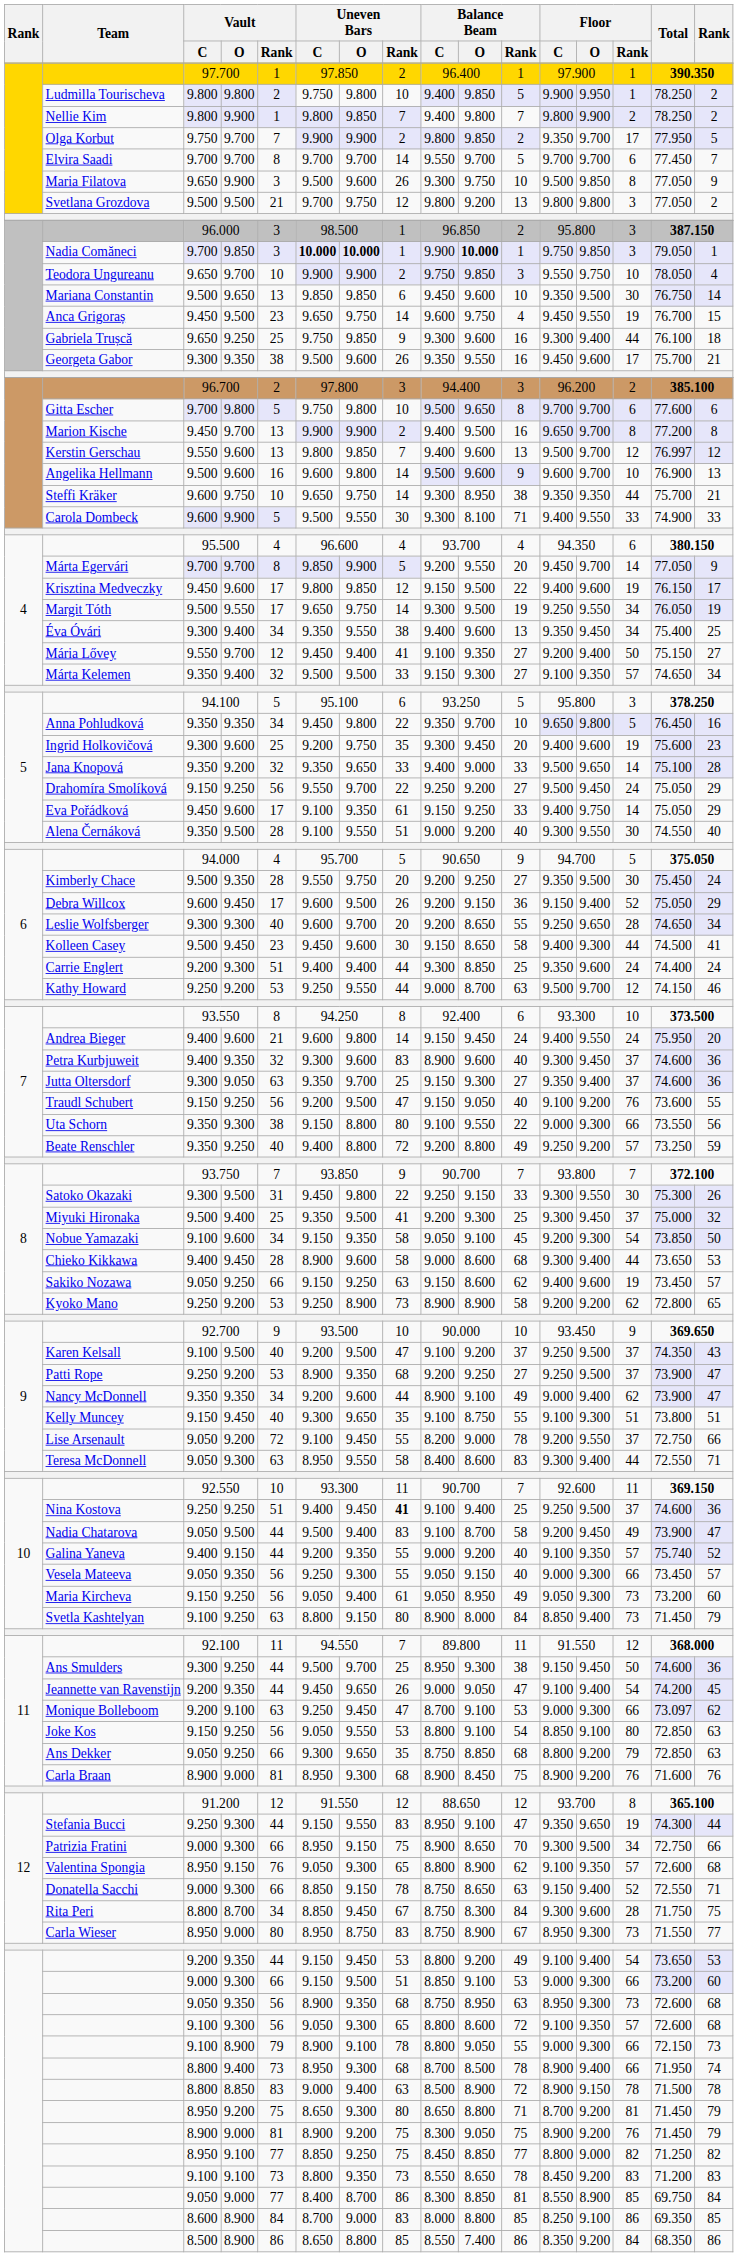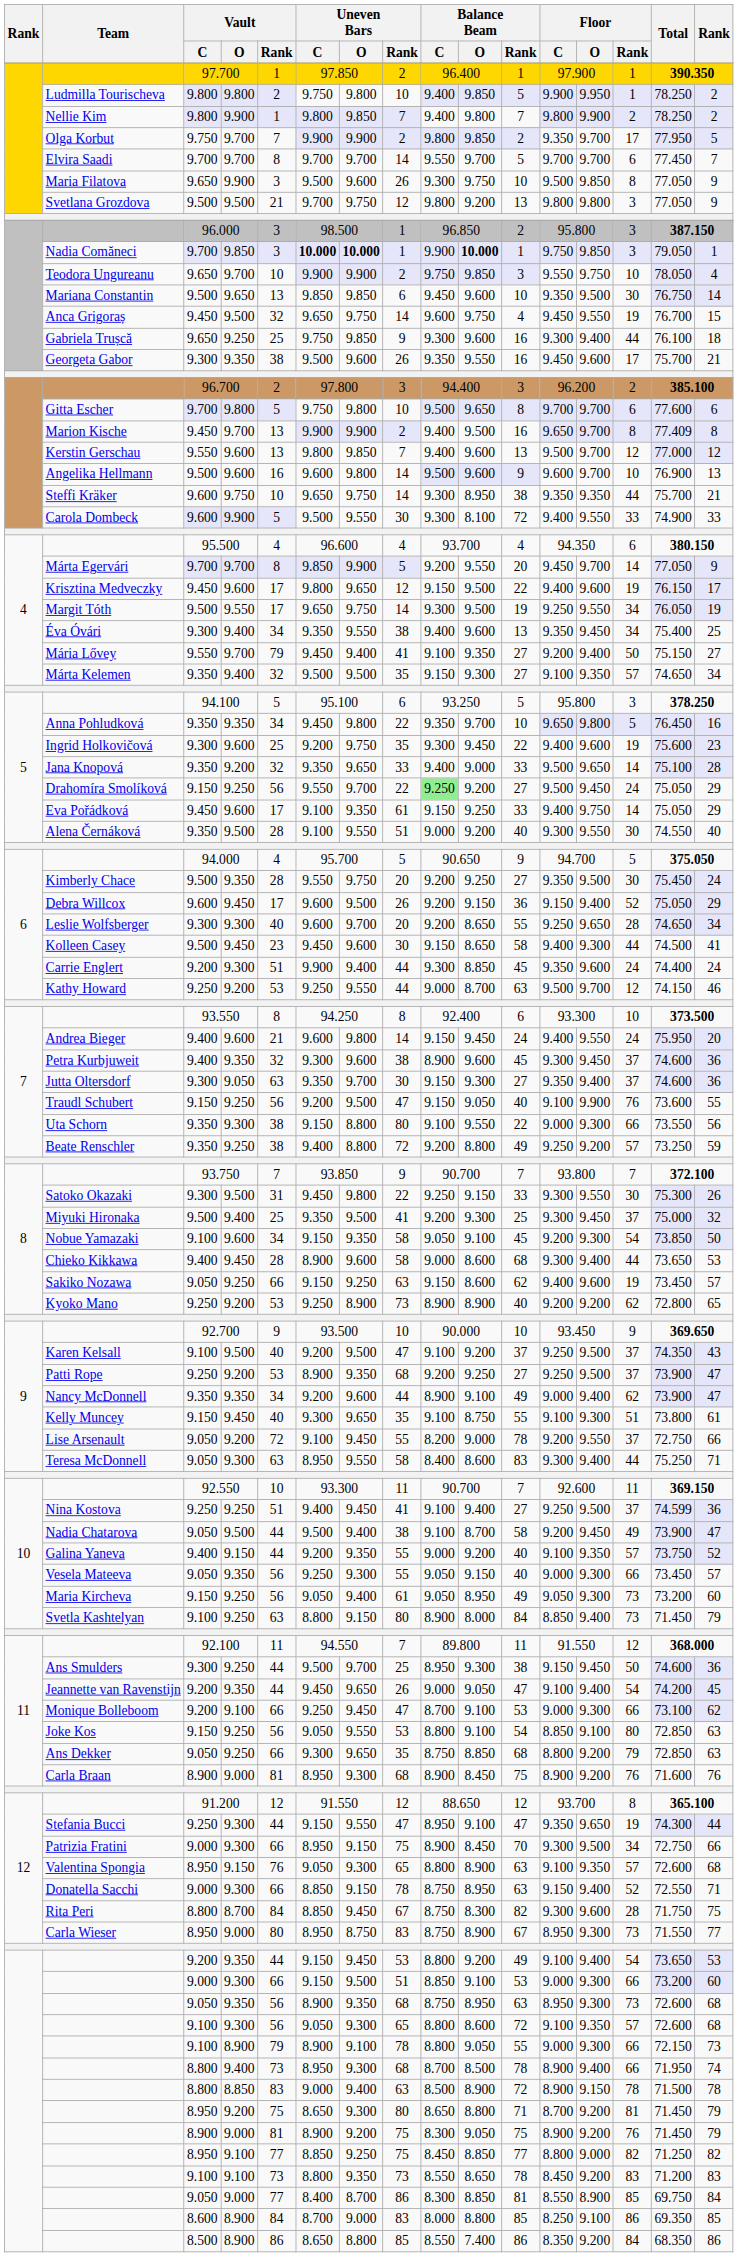Svetlana Grozdova | column 16: 2 -> 9
Anca Grigoraș | Vault / Rank: 23 -> 32
Marion Kische | Total: 77.200 -> 77.409
Kerstin Gerschau | Total: 76.997 -> 77.000
Carola Dombeck | Balance Beam / Rank: 71 -> 72
Krisztina Medveczky | Uneven Bars / O: 9.850 -> 9.650
Mária Lővey | Vault / Rank: 12 -> 79
Márta Kelemen | Uneven Bars / Rank: 33 -> 35
Ingrid Holkovičová | Balance Beam / Rank: 20 -> 22
Drahomíra Smolíková | Balance Beam / C: no background -> lightgreen background
Carrie Englert | Uneven Bars / C: 9.400 -> 9.900
Carrie Englert | Balance Beam / Rank: 25 -> 45
Petra Kurbjuweit | Uneven Bars / Rank: 83 -> 38
Petra Kurbjuweit | Balance Beam / Rank: 40 -> 45
Jutta Oltersdorf | Uneven Bars / Rank: 25 -> 30
Traudl Schubert | Floor / O: 9.200 -> 9.900
Beate Renschler | Vault / Rank: 40 -> 38
Kyoko Mano | Balance Beam / Rank: 58 -> 40
Kelly Muncey | column 16: 51 -> 61
Teresa McDonnell | Total: 72.550 -> 75.250
Nina Kostova | Uneven Bars / Rank: bold -> normal
Nina Kostova | Balance Beam / Rank: 25 -> 27
Nina Kostova | Total: 74.600 -> 74.599
Nadia Chatarova | Uneven Bars / Rank: 83 -> 38
Galina Yaneva | Total: 75.740 -> 73.750
Monique Bolleboom | Vault / Rank: 63 -> 66
Monique Bolleboom | Total: 73.097 -> 73.100
Stefania Bucci | Uneven Bars / Rank: 83 -> 47
Patrizia Fratini | Balance Beam / O: 8.650 -> 8.450
Valentina Spongia | Balance Beam / Rank: 62 -> 63
Donatella Sacchi | Balance Beam / O: 8.650 -> 8.950
Rita Peri | Vault / Rank: 34 -> 84
Rita Peri | Balance Beam / Rank: 84 -> 82
